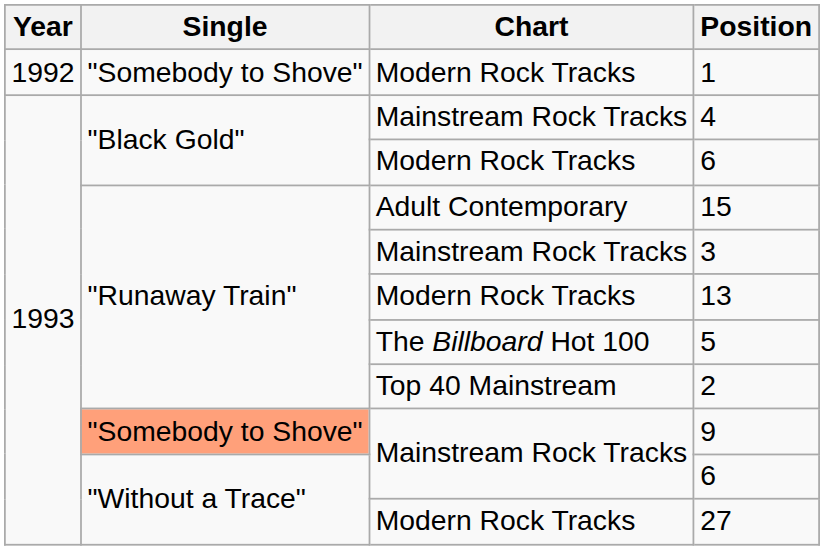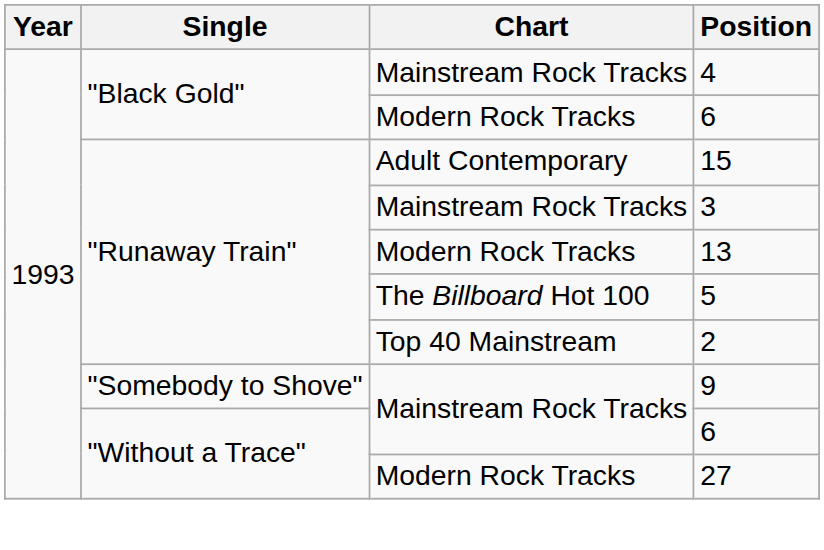- row: 1992 | "Somebody to Shove" | Modern Rock Tracks | 1
9 | Single: lightsalmon background -> no background
